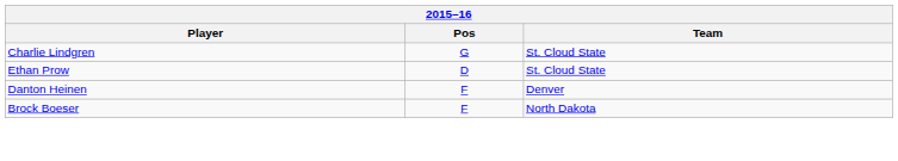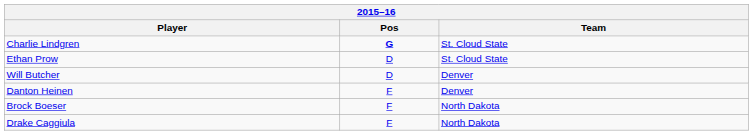Charlie Lindgren | Pos: normal -> bold
+ row: Will Butcher | D | Denver
+ row: Drake Caggiula | F | North Dakota
